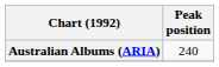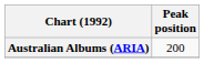Australian Albums (ARIA) | Peak position: 240 -> 200
